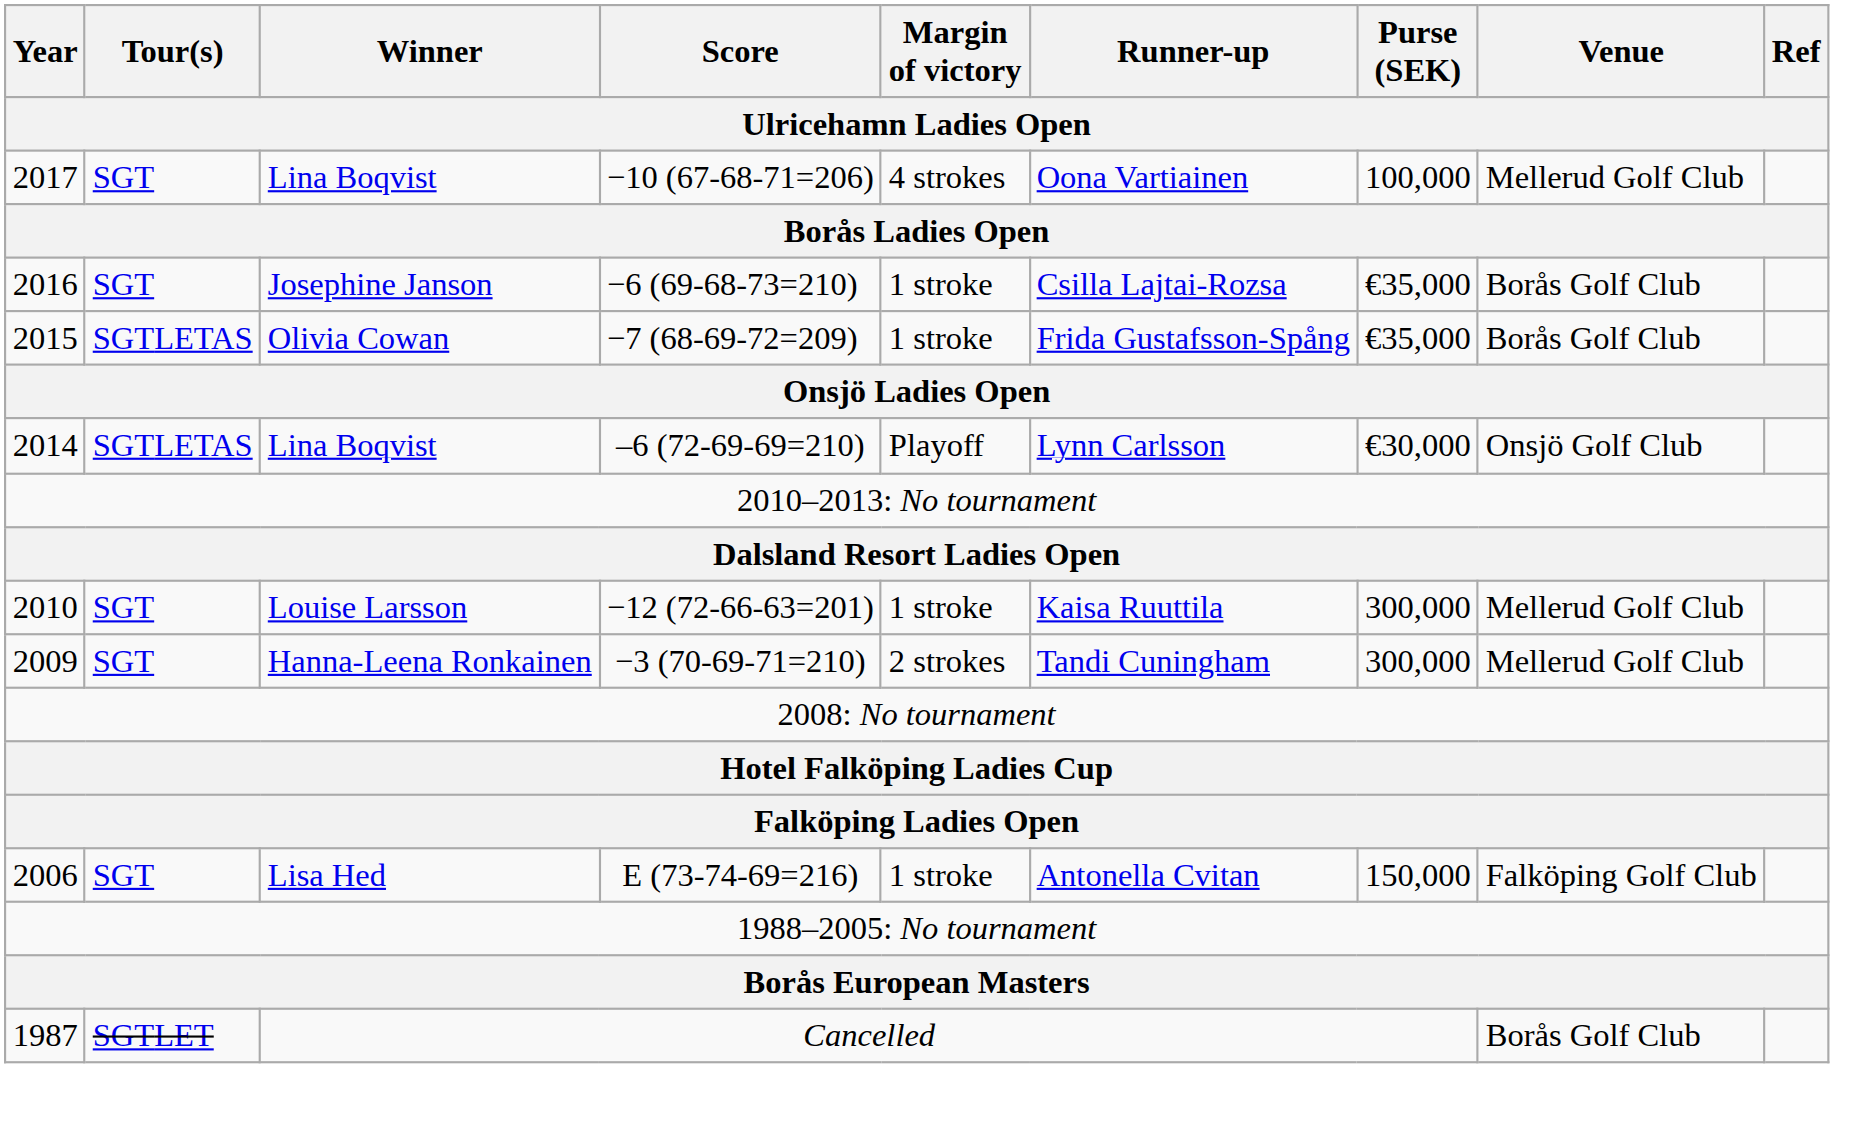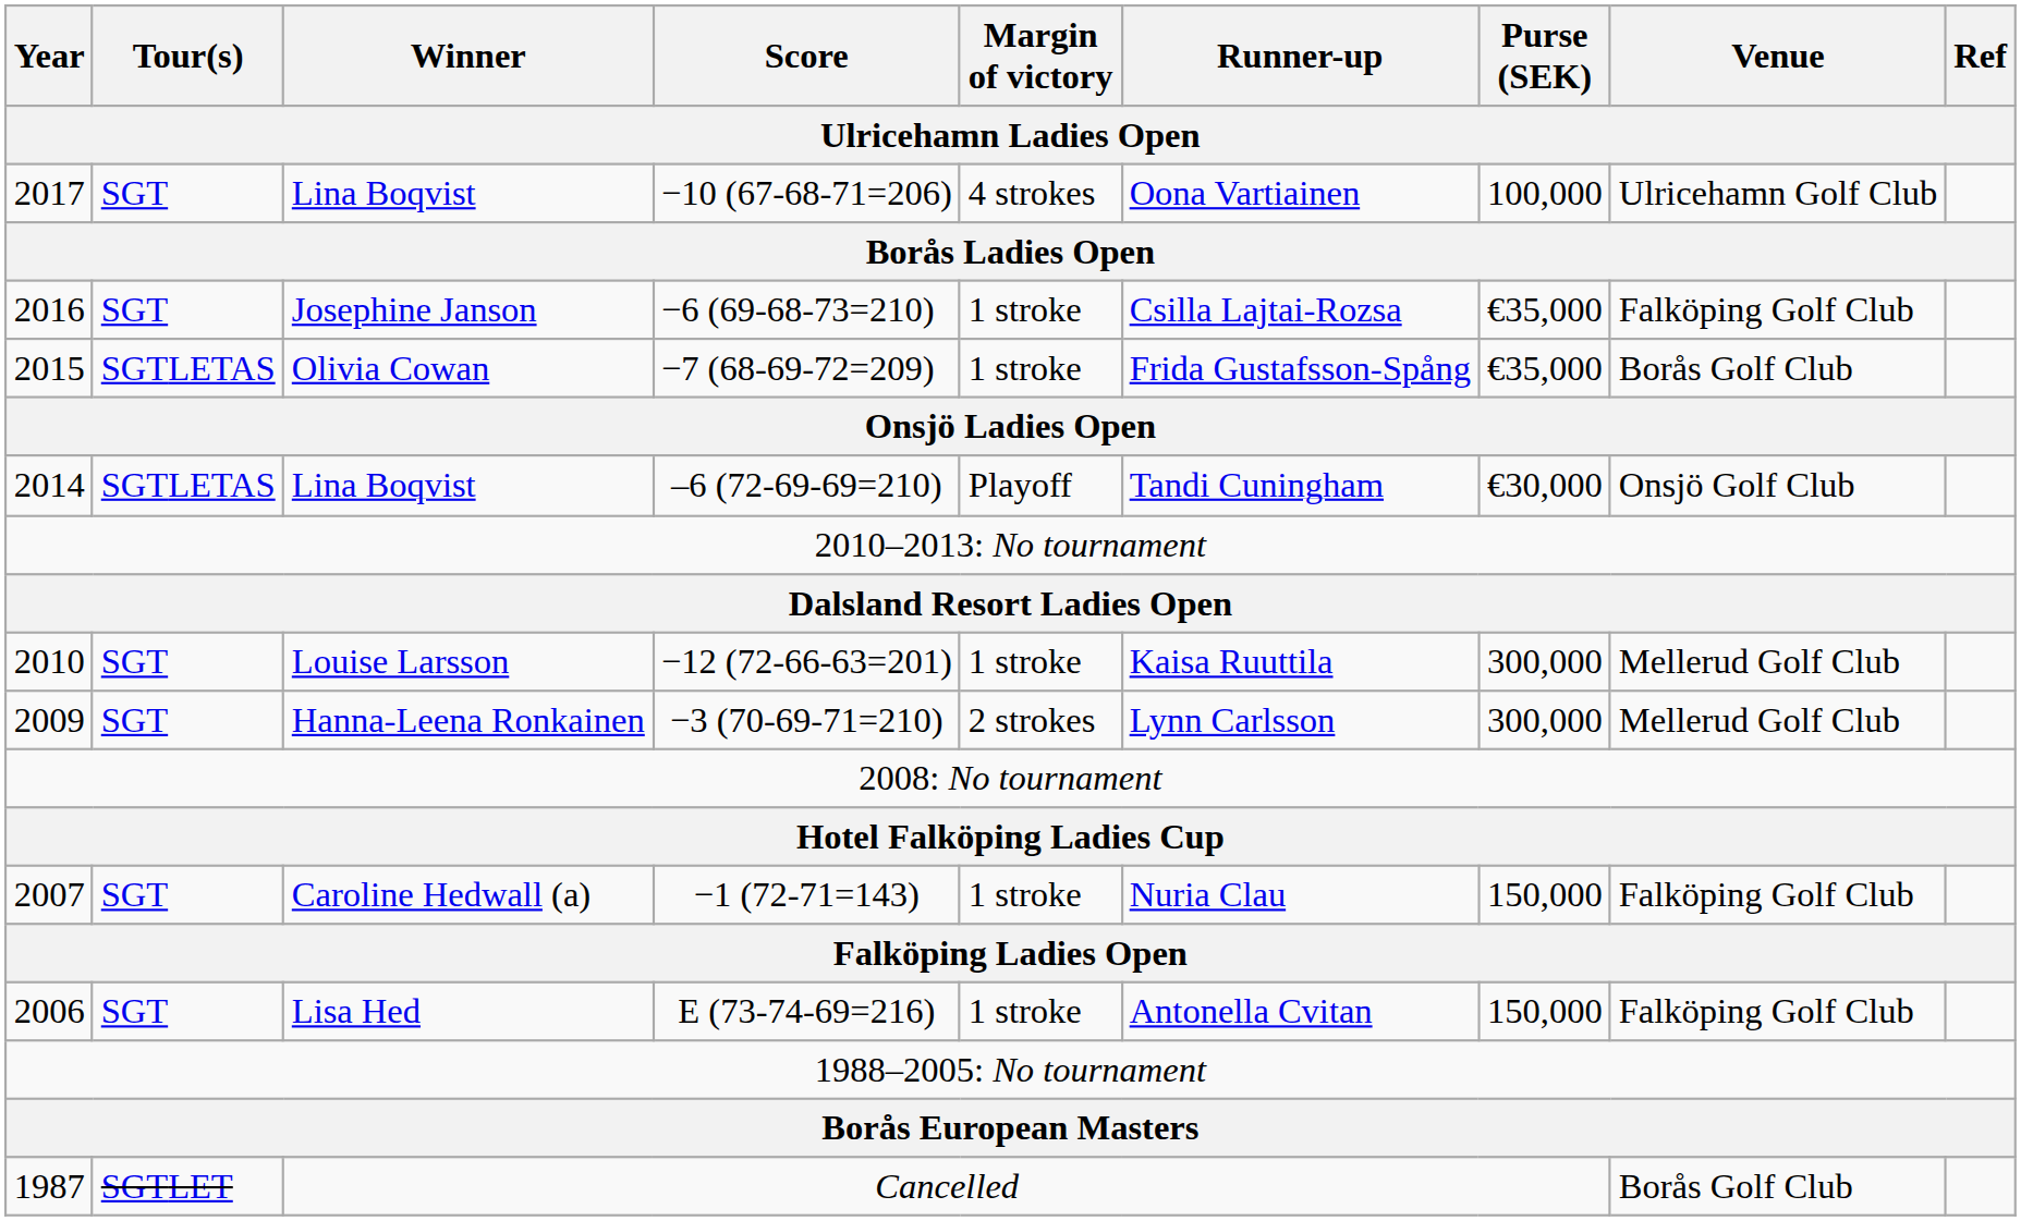2017 / Lina Boqvist | Venue: Mellerud Golf Club -> Ulricehamn Golf Club
Josephine Janson | Venue: Borås Golf Club -> Falköping Golf Club
2014 / Lina Boqvist | Runner-up: Lynn Carlsson -> Tandi Cuningham
Hanna-Leena Ronkainen | Runner-up: Tandi Cuningham -> Lynn Carlsson
+ row: 2007 | SGT | Caroline Hedwall (a) | −1 (72-71=143) | 1 stroke | Nuria Clau | 150,000 | Falköping Golf Club
